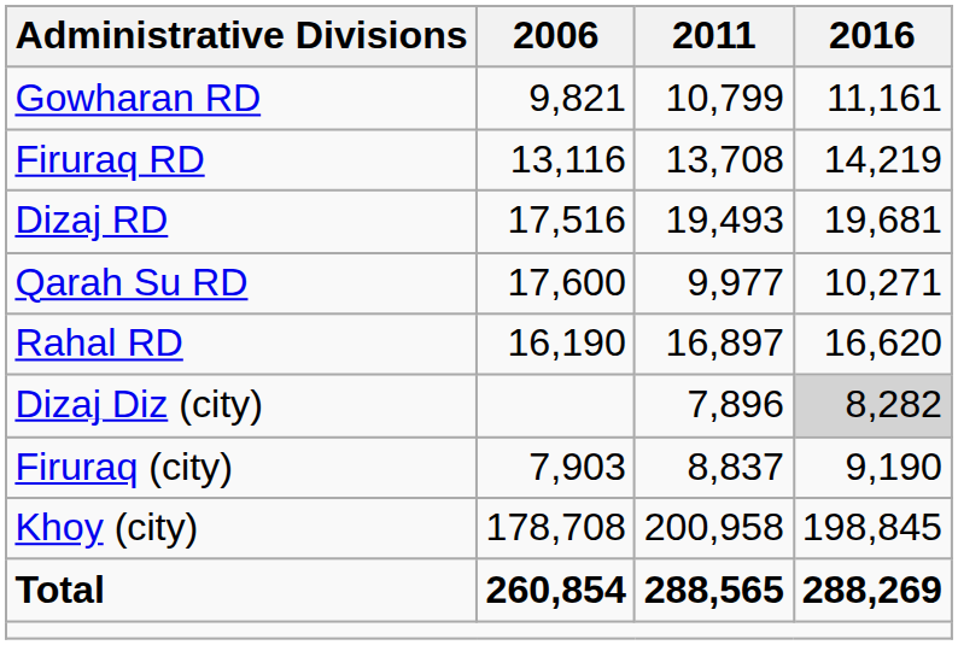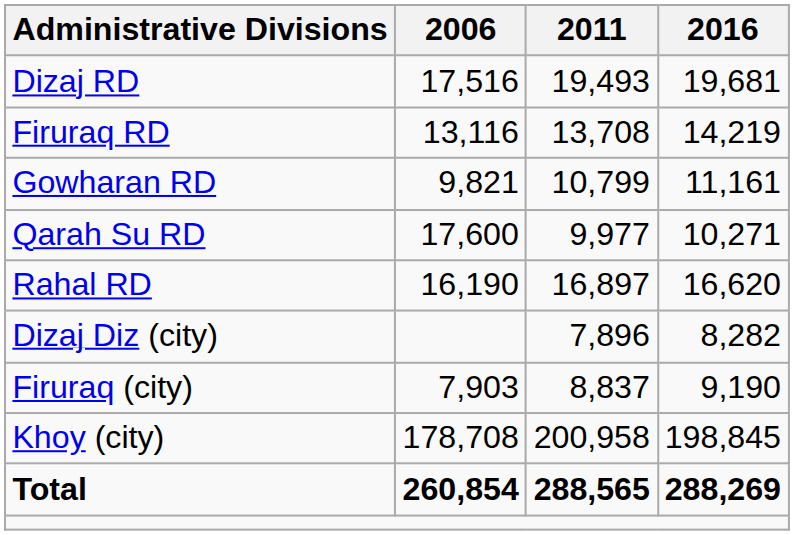rows swapped: Dizaj RD <-> Gowharan RD
Dizaj Diz (city) | 2016: lightgrey background -> no background
